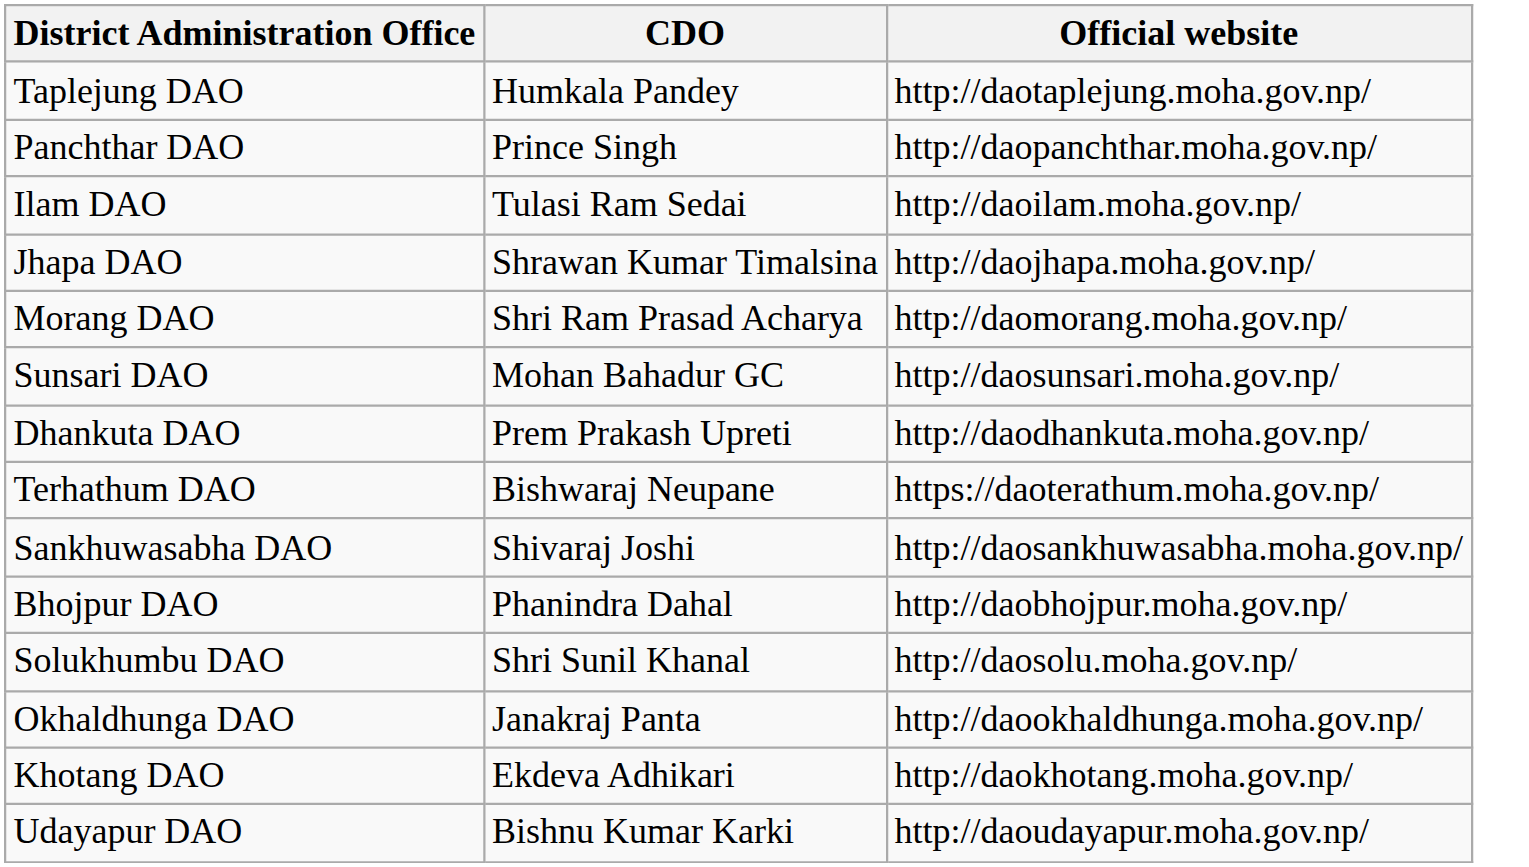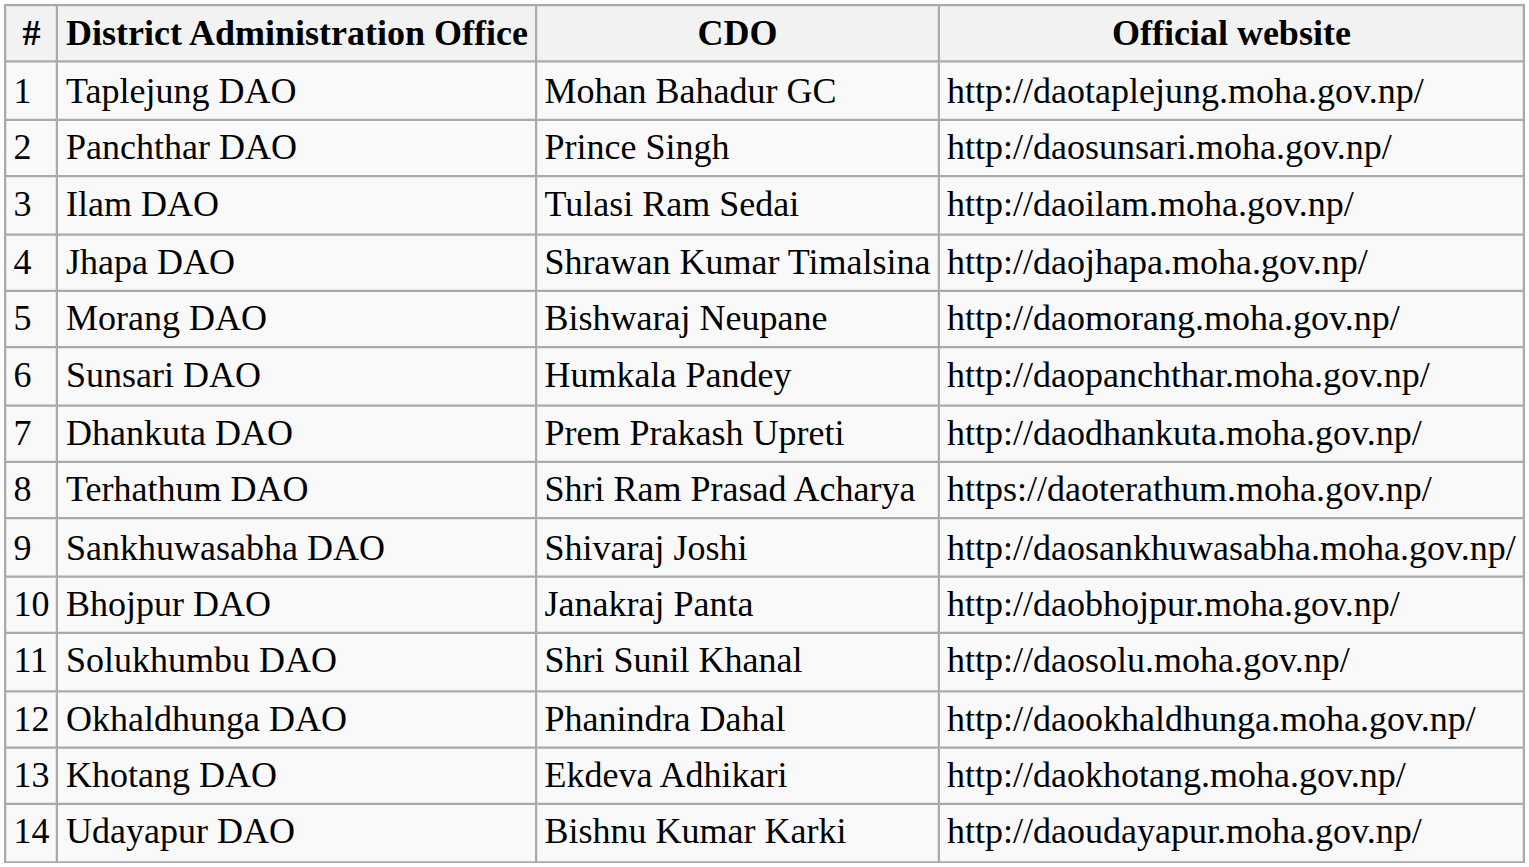+ column: # | 1 | 2 | 3 | 4 | 5 | 6 | 7 | 8 | 9 | 10 | 11 | 12 | 13 | 14
Taplejung DAO | CDO: Humkala Pandey -> Mohan Bahadur GC
Panchthar DAO | Official website: http://daopanchthar.moha.gov.np/ -> http://daosunsari.moha.gov.np/
Morang DAO | CDO: Shri Ram Prasad Acharya -> Bishwaraj Neupane
Sunsari DAO | CDO: Mohan Bahadur GC -> Humkala Pandey
Sunsari DAO | Official website: http://daosunsari.moha.gov.np/ -> http://daopanchthar.moha.gov.np/
Terhathum DAO | CDO: Bishwaraj Neupane -> Shri Ram Prasad Acharya
Bhojpur DAO | CDO: Phanindra Dahal -> Janakraj Panta
Okhaldhunga DAO | CDO: Janakraj Panta -> Phanindra Dahal
